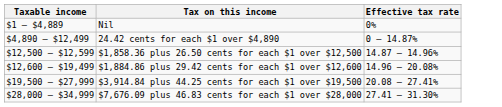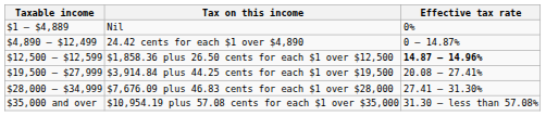$1,858.36 plus 26.50 cents for each $1 over $12,500 | Effective tax rate: normal -> bold
- row: $12,600 – $19,499 | $1,884.86 plus 29.42 cents for each $1 over $12,600 | 14.96 – 20.08%
+ row: $35,000 and over | $10,954.19 plus 57.08 cents for each $1 over $35,000 | 31.30 – less than 57.08%
